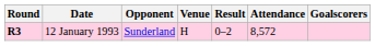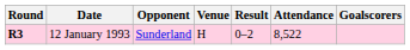12 January 1993 | Attendance: 8,572 -> 8,522
